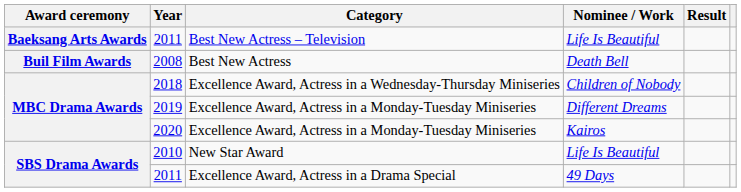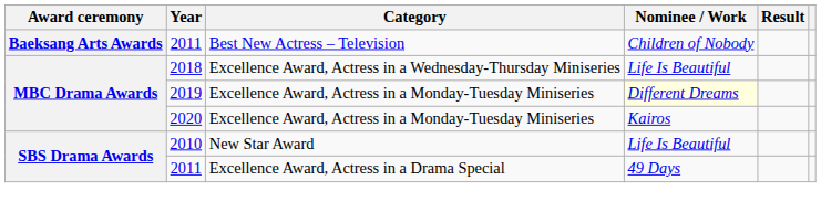2011 / Best New Actress – Television | Nominee / Work: Life Is Beautiful -> Children of Nobody
- row: Buil Film Awards | 2008 | Best New Actress | Death Bell
2018 | Nominee / Work: Children of Nobody -> Life Is Beautiful
2019 | Nominee / Work: no background -> lightyellow background
